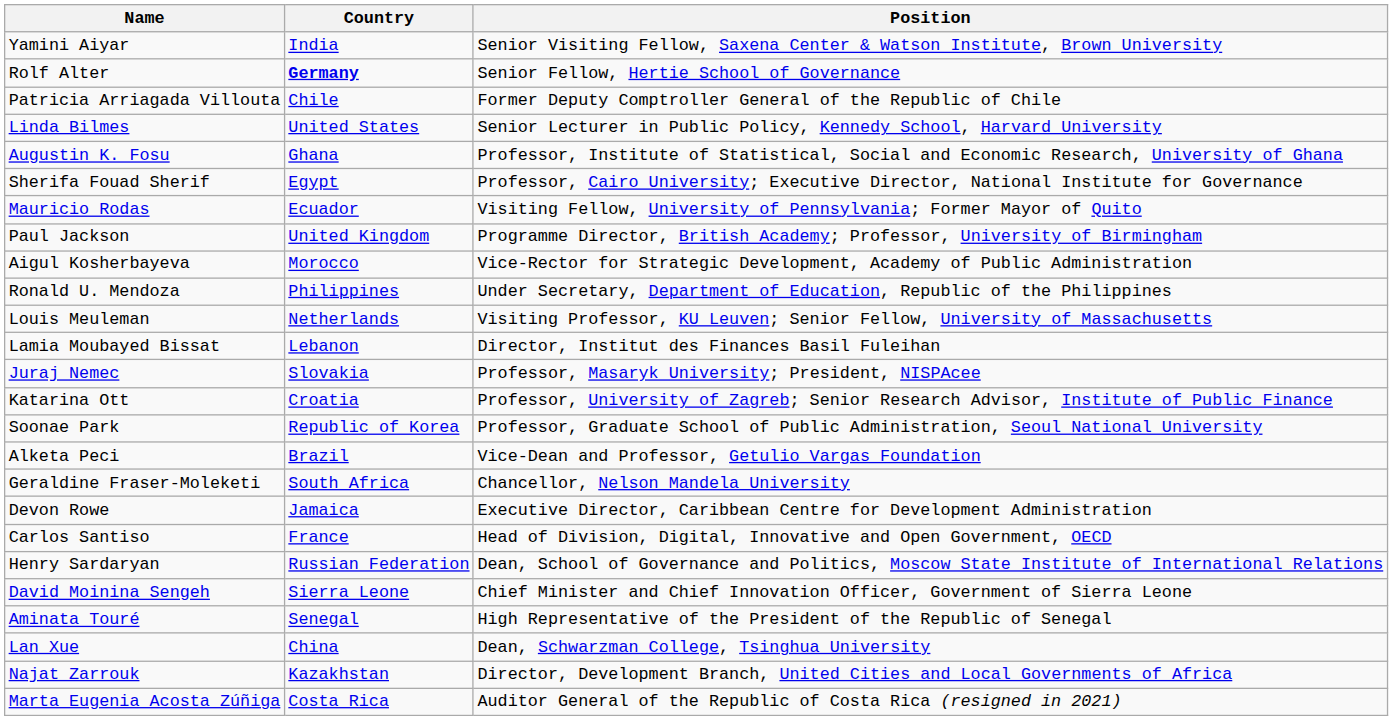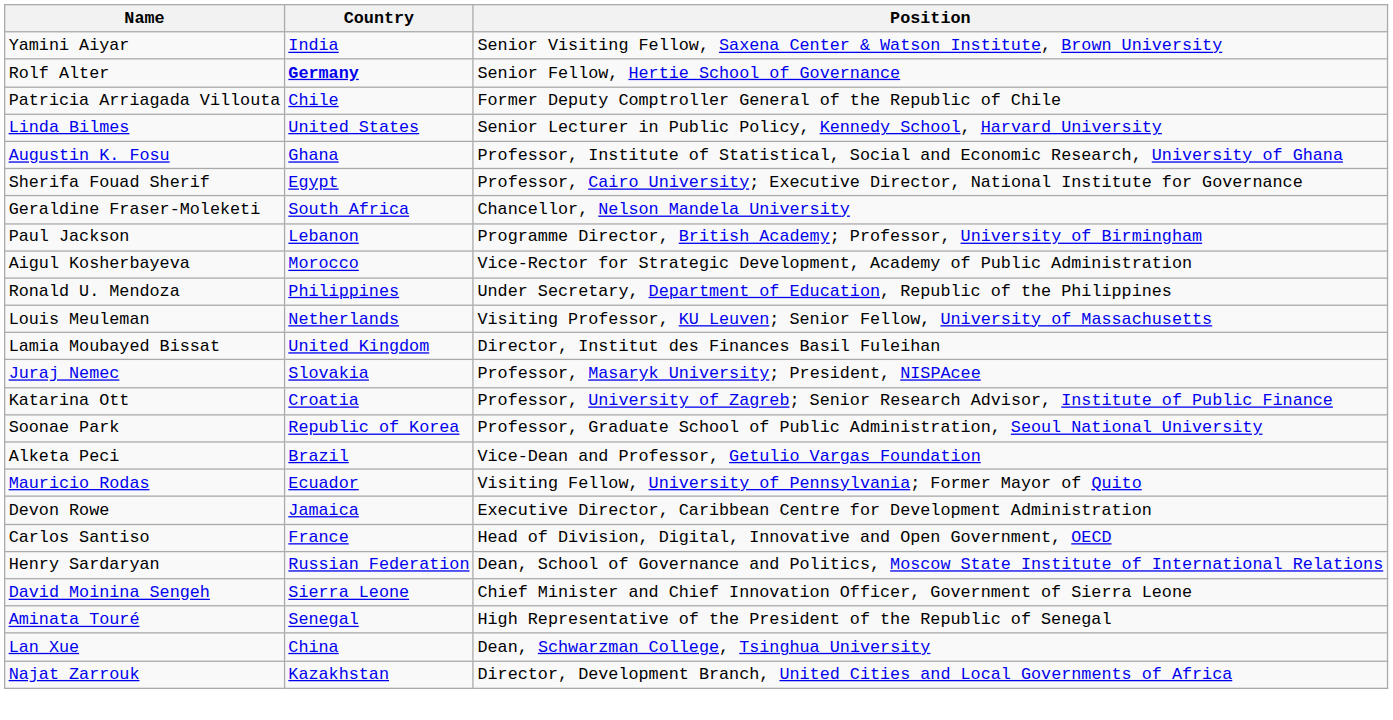rows swapped: Geraldine Fraser-Moleketi <-> Mauricio Rodas
Paul Jackson | Country: United Kingdom -> Lebanon
Lamia Moubayed Bissat | Country: Lebanon -> United Kingdom
- row: Marta Eugenia Acosta Zúñiga | Costa Rica | Auditor General of the Republic of Costa Rica (resigned in 2021)
